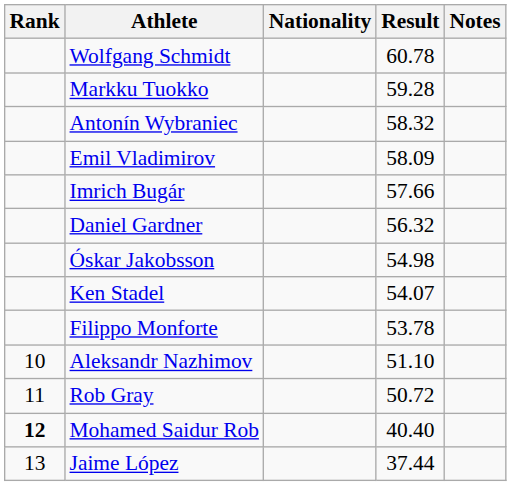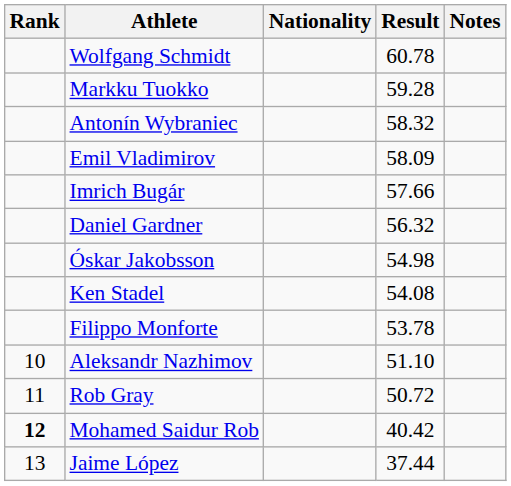Ken Stadel | Result: 54.07 -> 54.08
Mohamed Saidur Rob | Result: 40.40 -> 40.42
